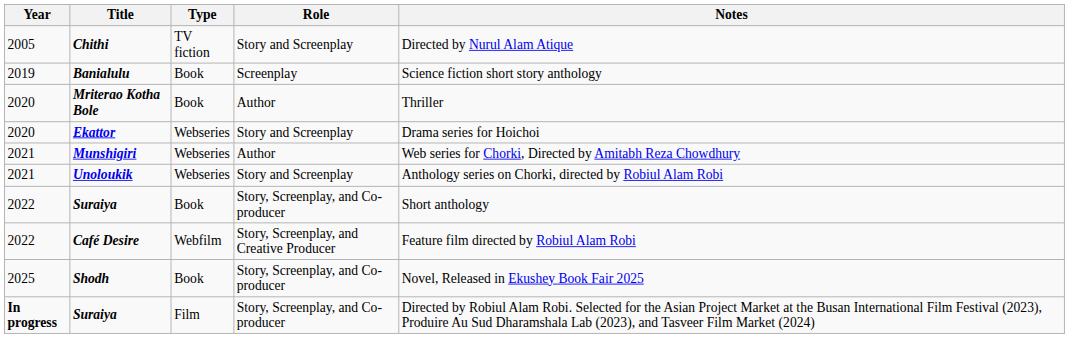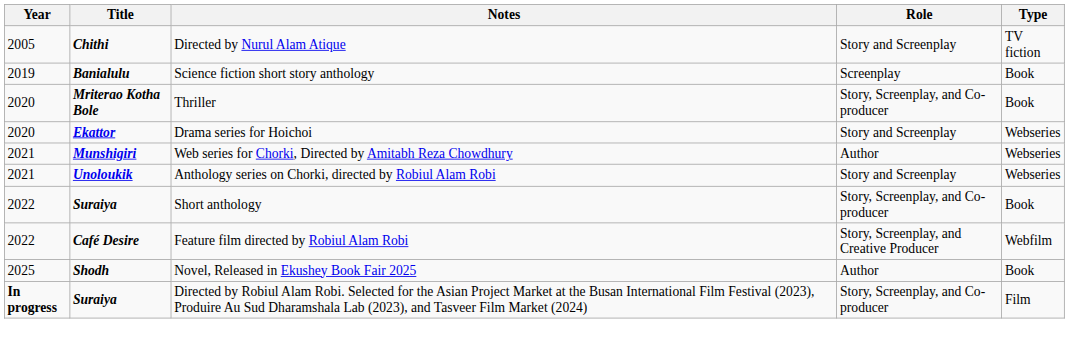columns swapped: Type <-> Notes
Mriterao Kotha Bole | Role: Author -> Story, Screenplay, and Co-producer
Shodh | Role: Story, Screenplay, and Co-producer -> Author
